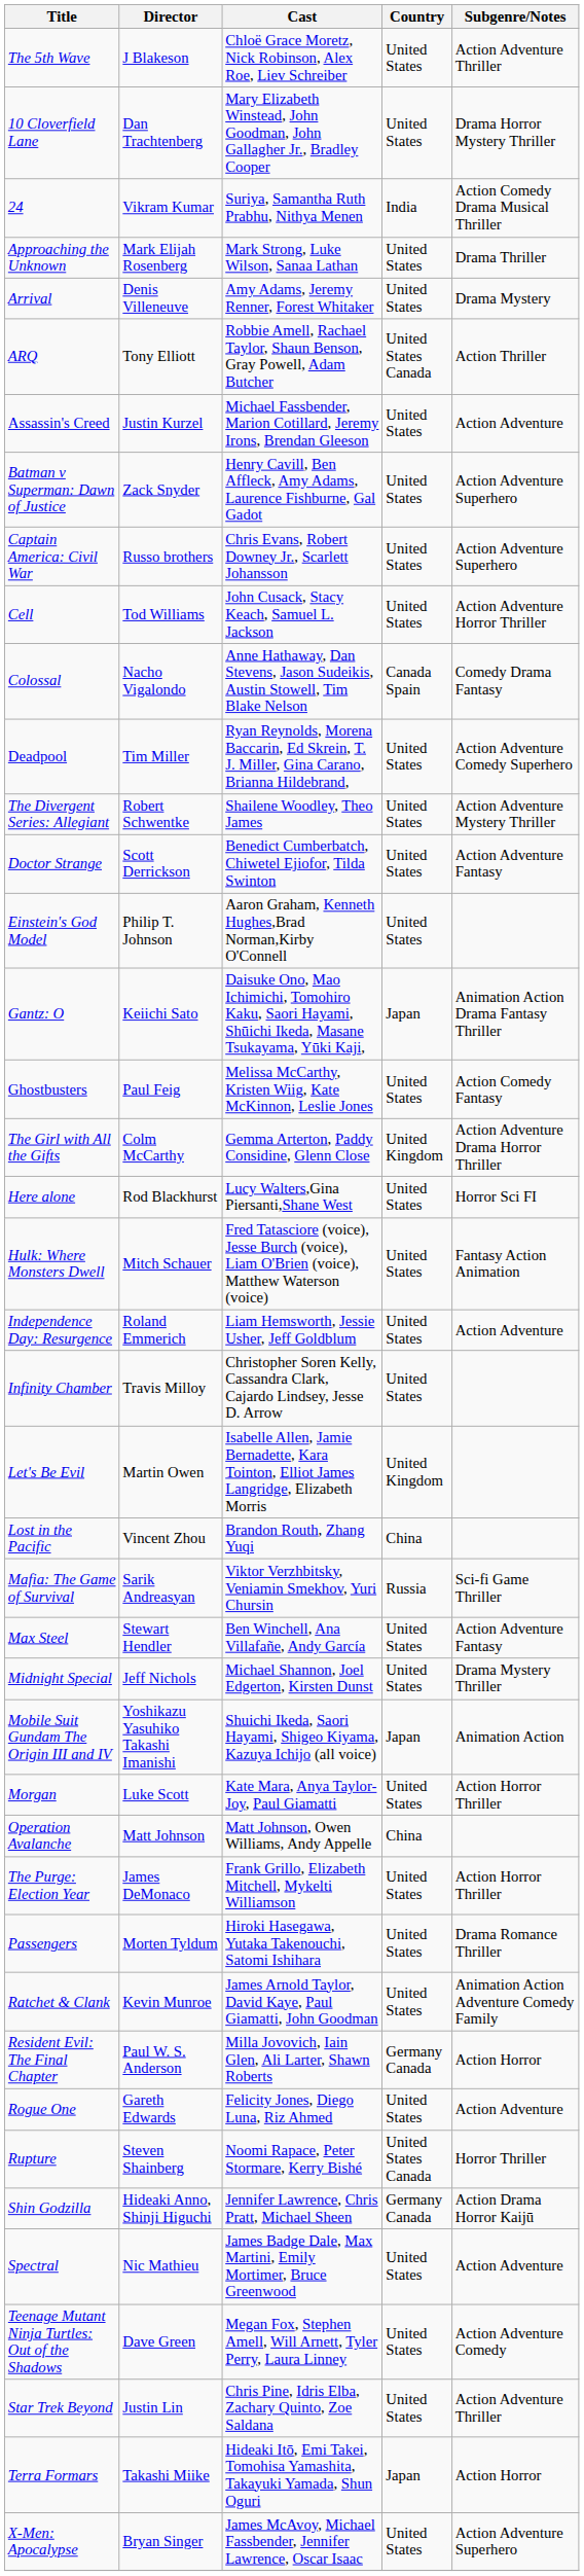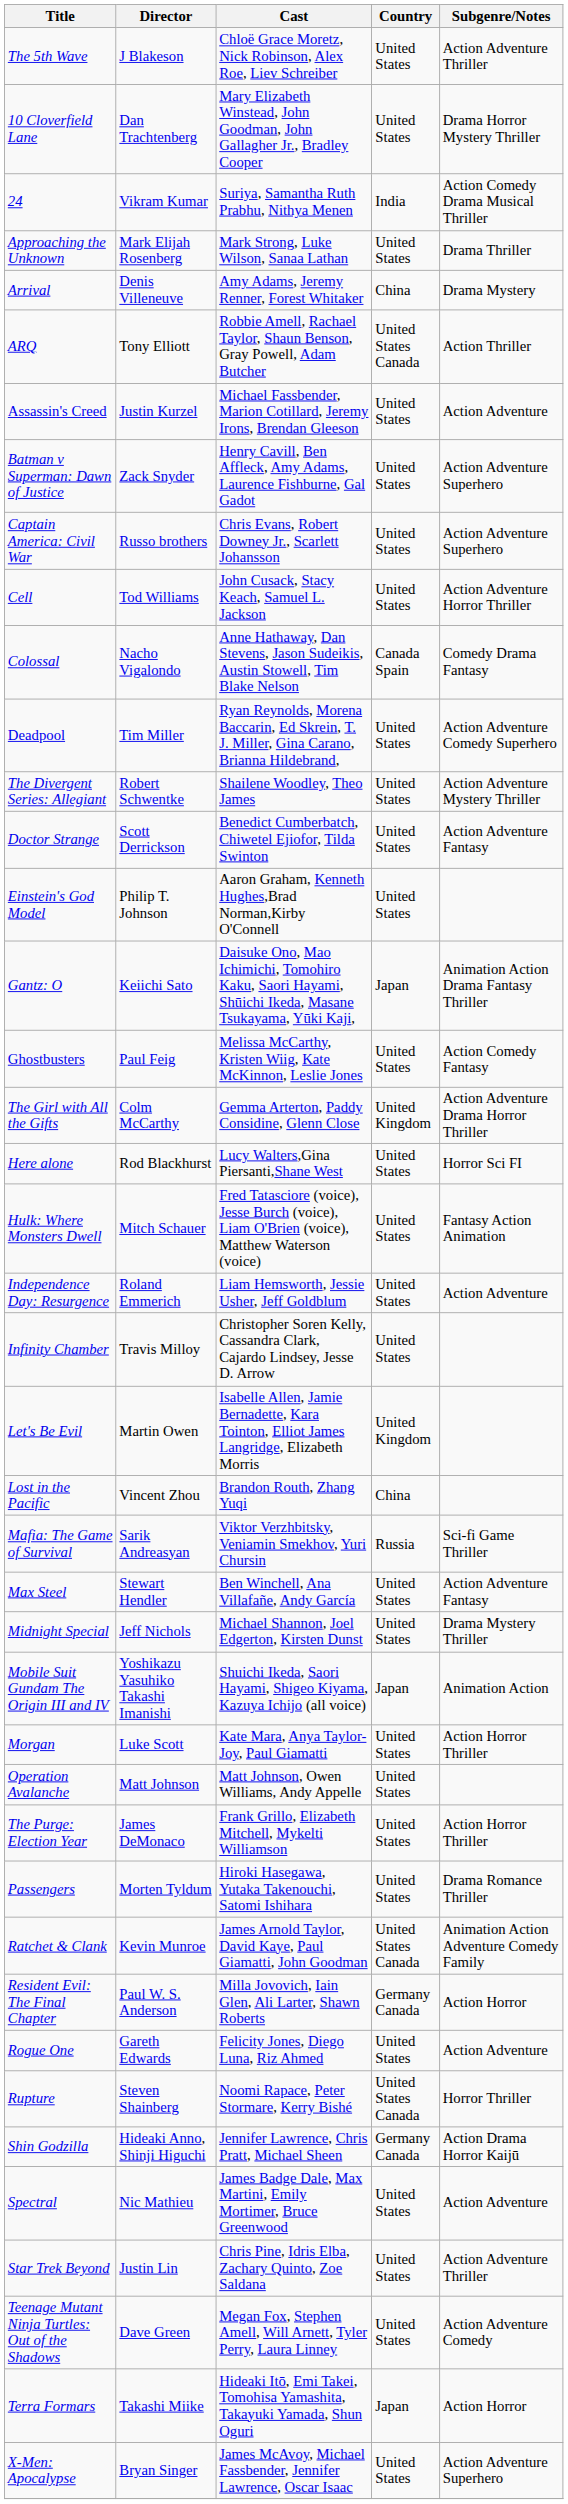Arrival | Country: United States -> China
Operation Avalanche | Country: China -> United States
Ratchet & Clank | Country: United States -> United States Canada
rows swapped: Star Trek Beyond <-> Teenage Mutant Ninja Turtles: Out of the Shadows
